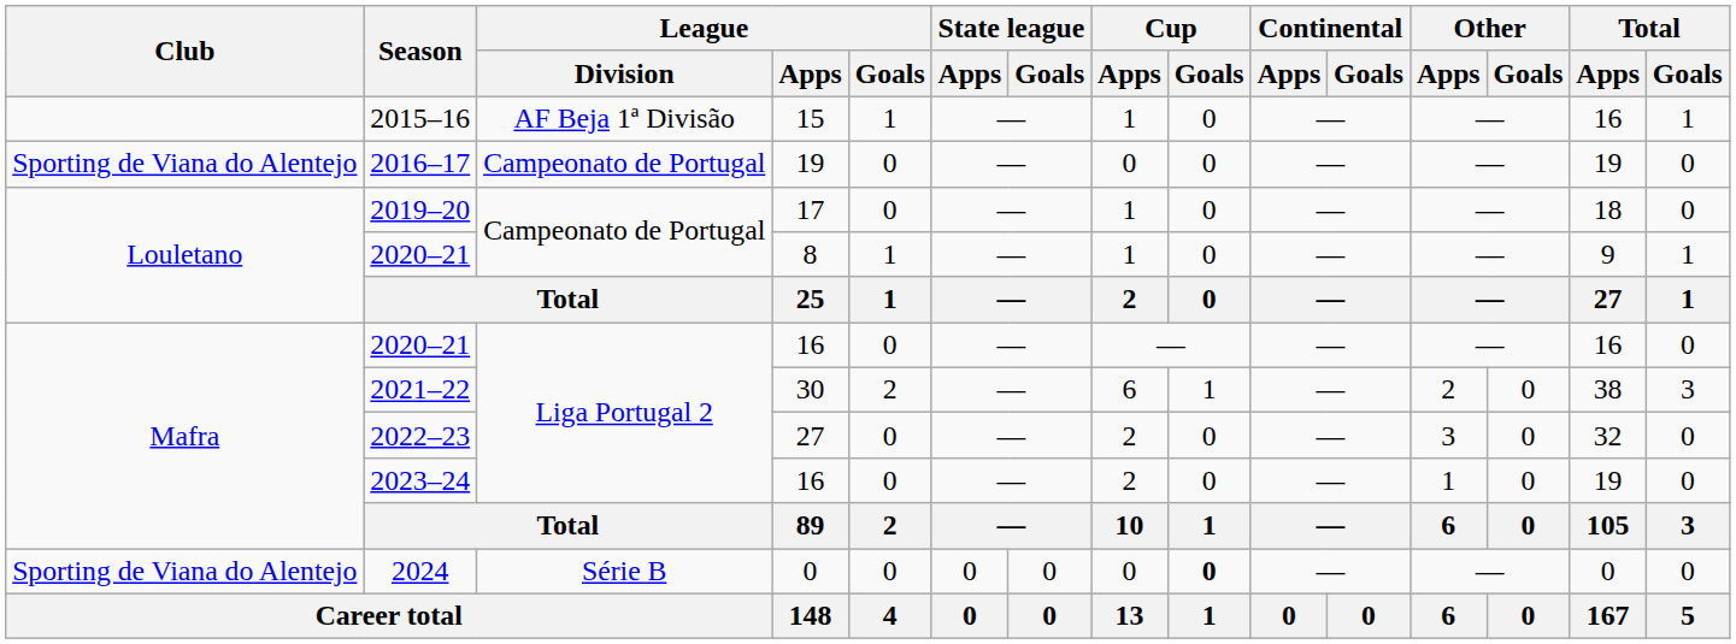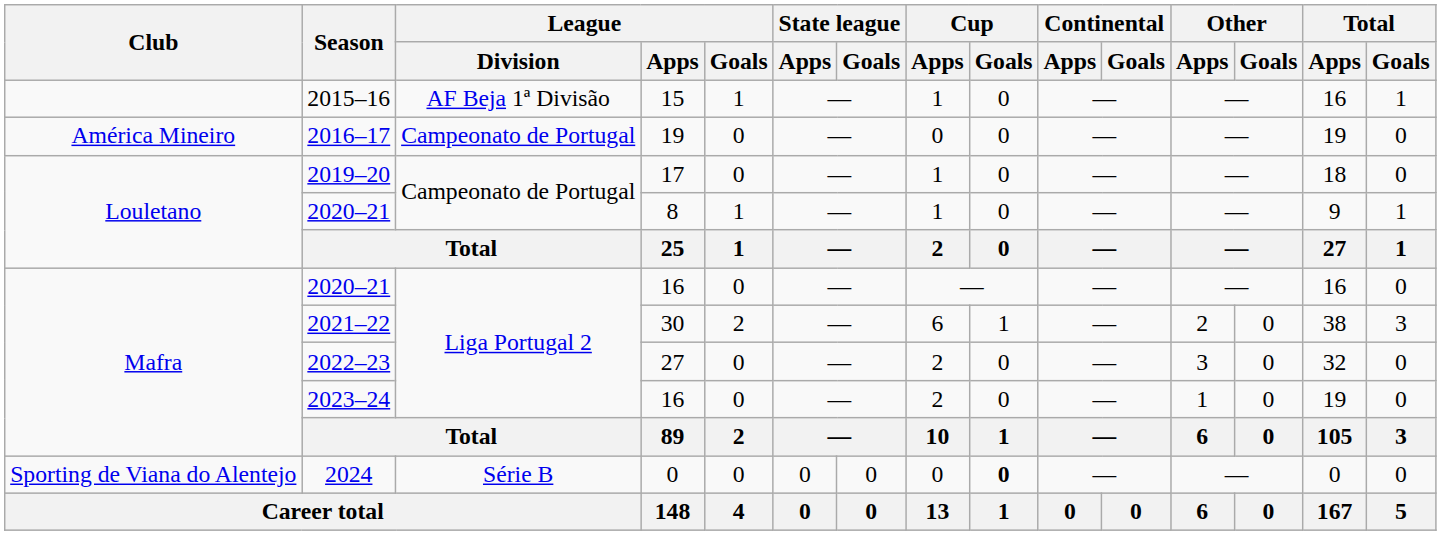2016–17 | Club: Sporting de Viana do Alentejo -> América Mineiro
